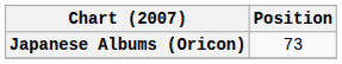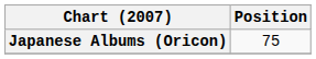Japanese Albums (Oricon) | Position: 73 -> 75
